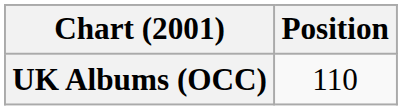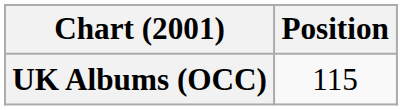UK Albums (OCC) | Position: 110 -> 115
